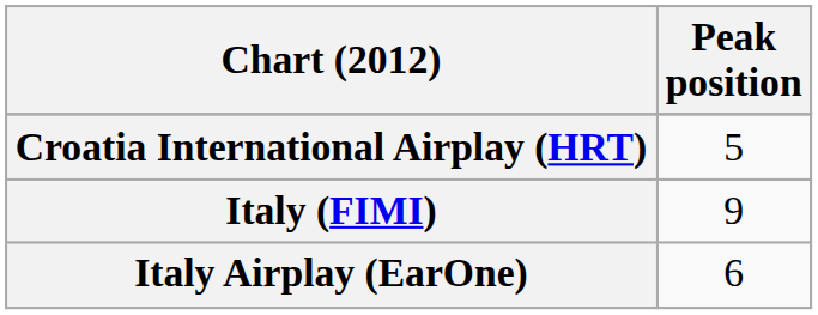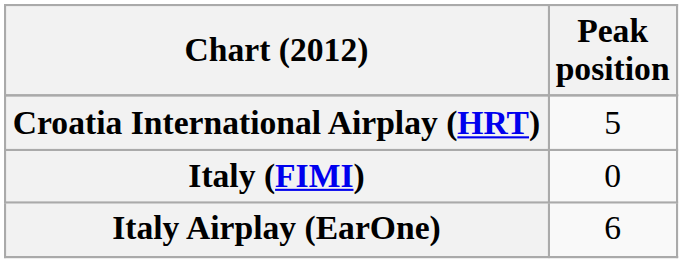Italy (FIMI) | Peak position: 9 -> 0
